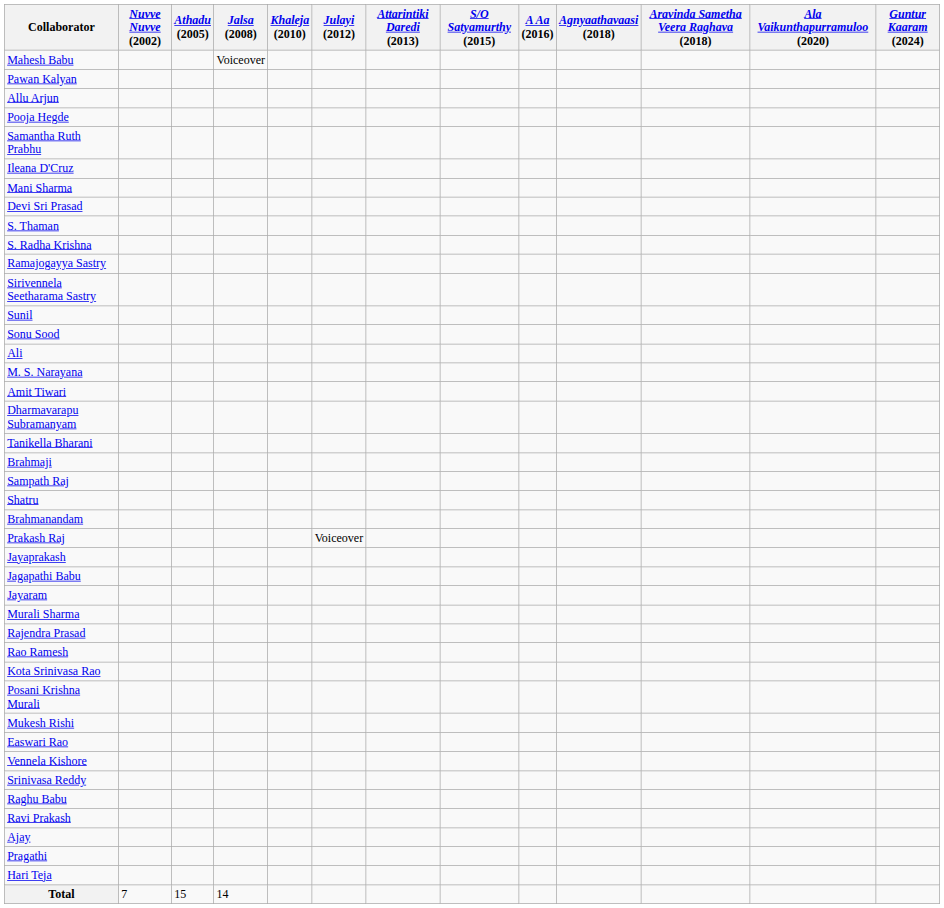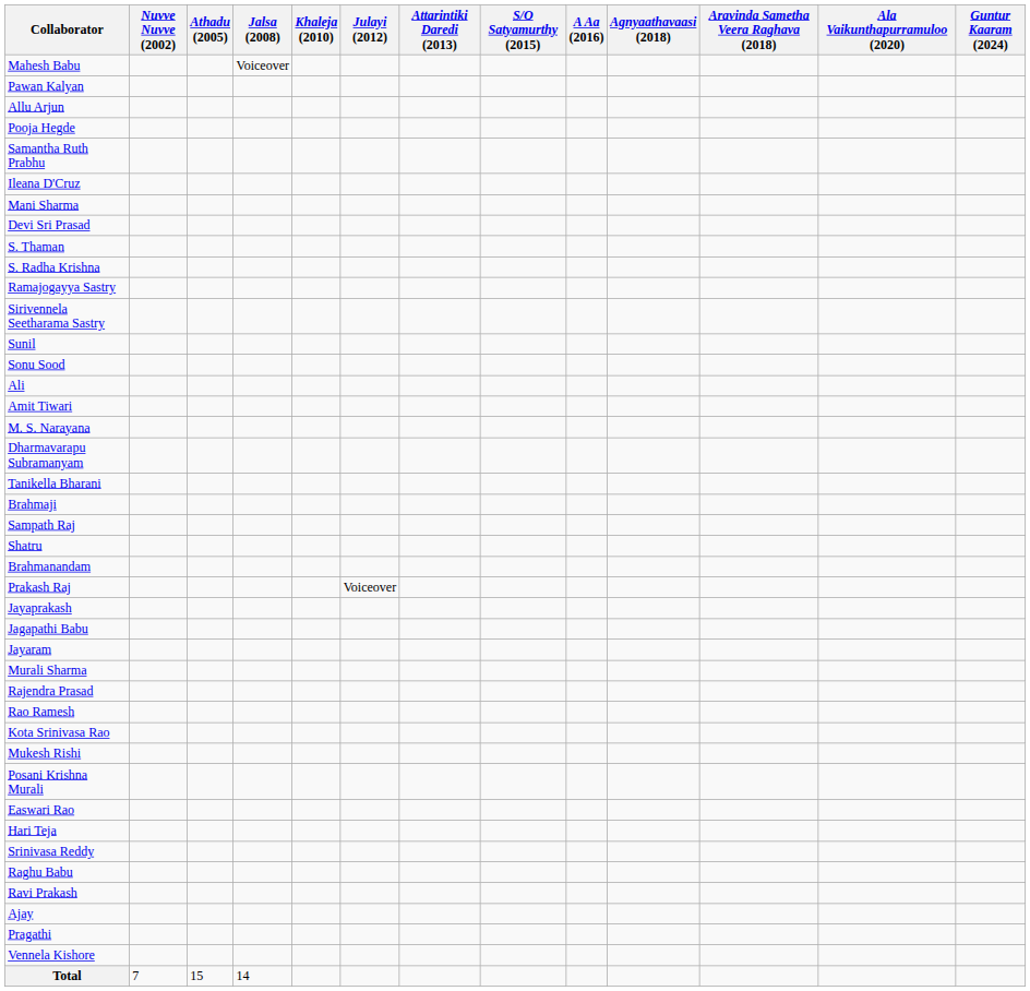rows swapped: M. S. Narayana <-> Amit Tiwari
rows swapped: Mukesh Rishi <-> Posani Krishna Murali
rows swapped: Vennela Kishore <-> Hari Teja
